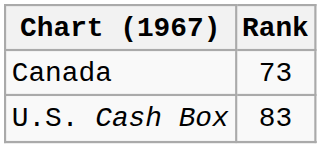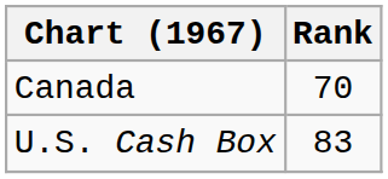Canada | Rank: 73 -> 70
